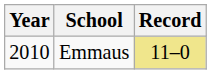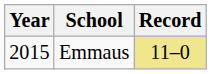Emmaus | Year: 2010 -> 2015
